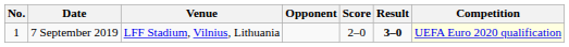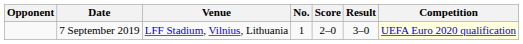columns swapped: No. <-> Opponent
7 September 2019 | Result: bold -> normal
